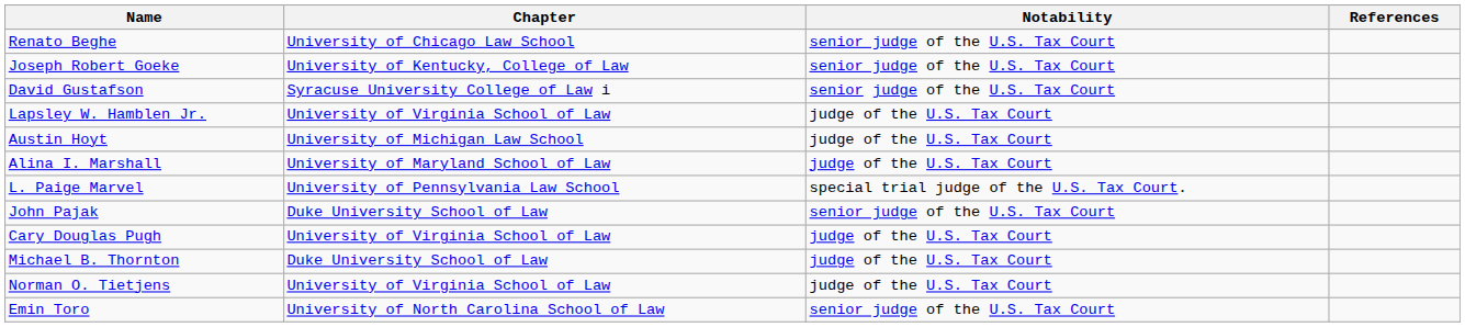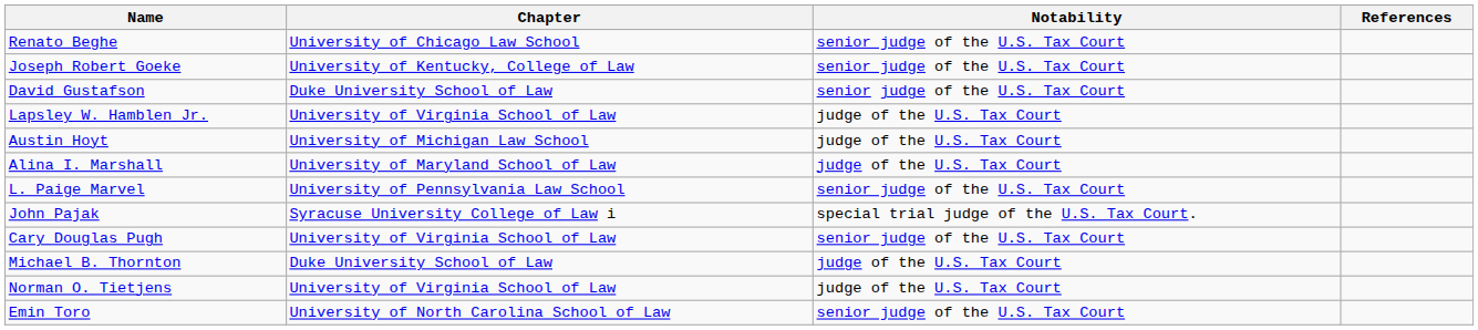David Gustafson | Chapter: Syracuse University College of Law i -> Duke University School of Law
L. Paige Marvel | Notability: special trial judge of the U.S. Tax Court. -> senior judge of the U.S. Tax Court
John Pajak | Chapter: Duke University School of Law -> Syracuse University College of Law i
John Pajak | Notability: senior judge of the U.S. Tax Court -> special trial judge of the U.S. Tax Court.
Cary Douglas Pugh | Notability: judge of the U.S. Tax Court -> senior judge of the U.S. Tax Court
